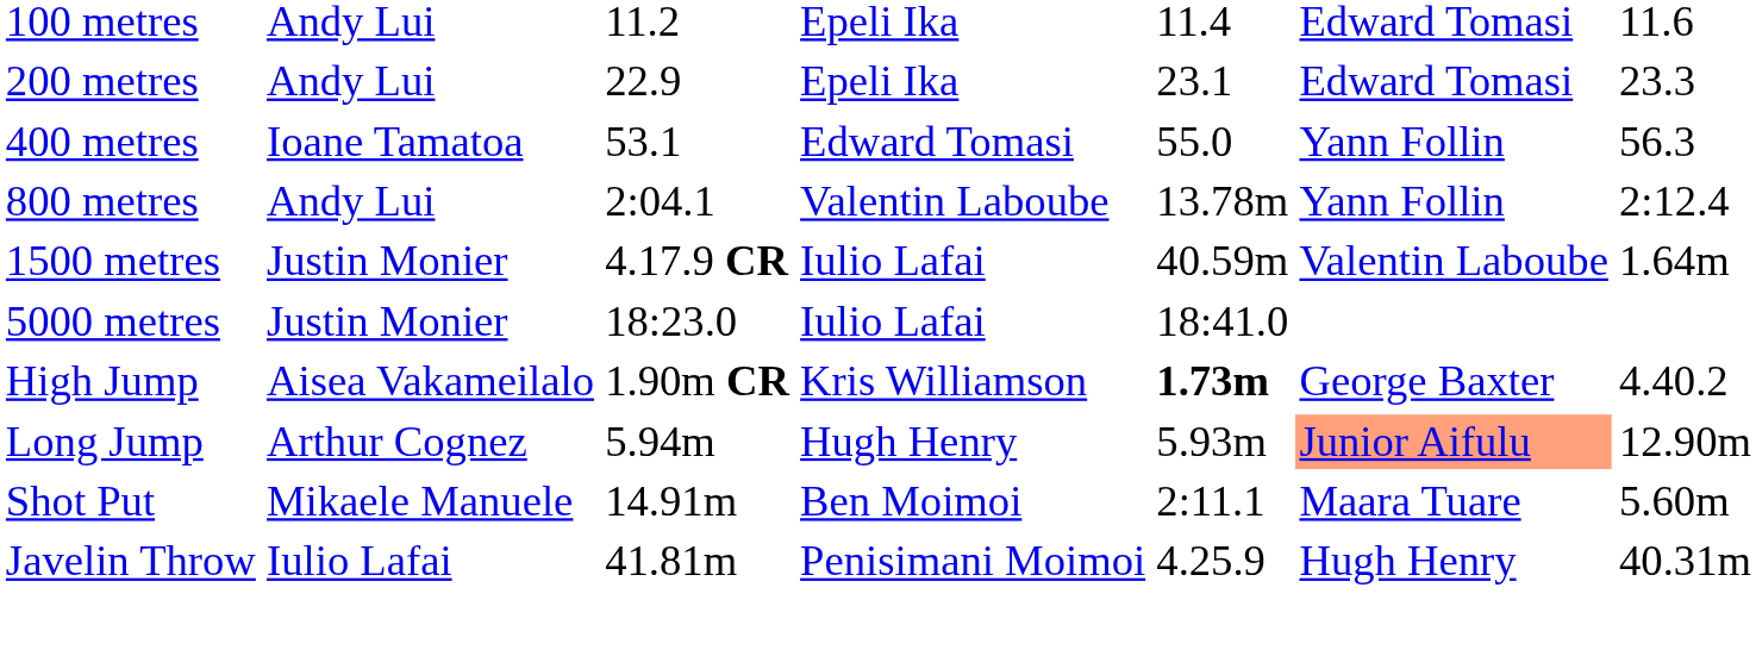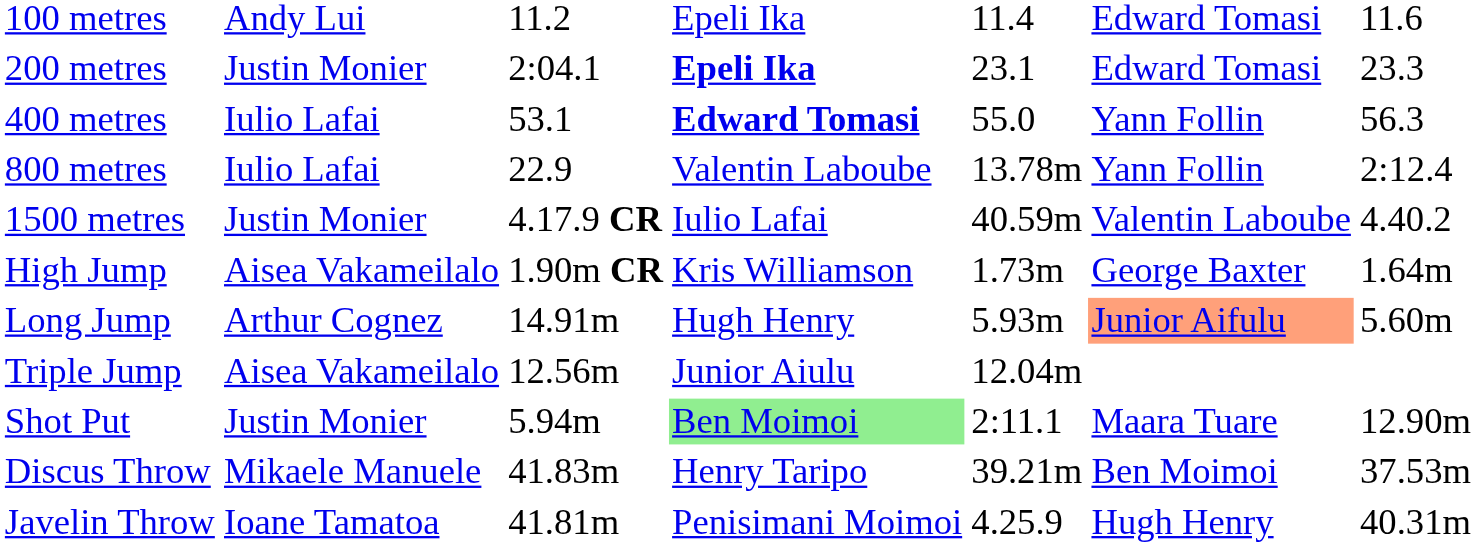200 metres | column 2: Andy Lui -> Justin Monier
200 metres | column 3: 22.9 -> 2:04.1
200 metres | column 4: normal -> bold
400 metres | column 2: Ioane Tamatoa -> Iulio Lafai
400 metres | column 4: normal -> bold
800 metres | column 2: Andy Lui -> Iulio Lafai
800 metres | column 3: 2:04.1 -> 22.9
1500 metres | column 7: 1.64m -> 4.40.2
- row: 5000 metres | Justin Monier | 18:23.0 | Iulio Lafai | 18:41.0
High Jump | column 5: bold -> normal
High Jump | column 7: 4.40.2 -> 1.64m
Long Jump | column 3: 5.94m -> 14.91m
Long Jump | column 7: 12.90m -> 5.60m
+ row: Triple Jump | Aisea Vakameilalo | 12.56m | Junior Aiulu | 12.04m
Shot Put | column 2: Mikaele Manuele -> Justin Monier
Shot Put | column 3: 14.91m -> 5.94m
Shot Put | column 4: no background -> lightgreen background
Shot Put | column 7: 5.60m -> 12.90m
+ row: Discus Throw | Mikaele Manuele | 41.83m | Henry Taripo | 39.21m | Ben Moimoi | 37.53m
Javelin Throw | column 2: Iulio Lafai -> Ioane Tamatoa
